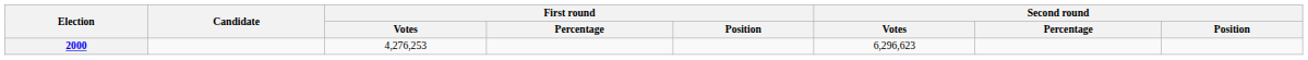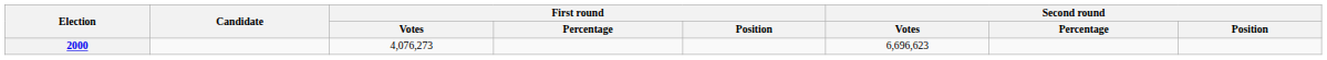2000 | First round / Votes: 4,276,253 -> 4,076,273
2000 | Second round / Votes: 6,296,623 -> 6,696,623
